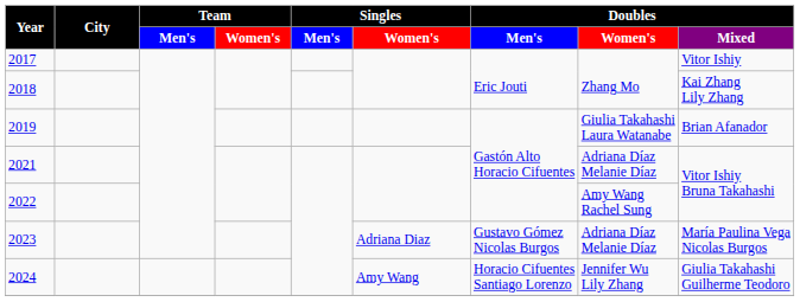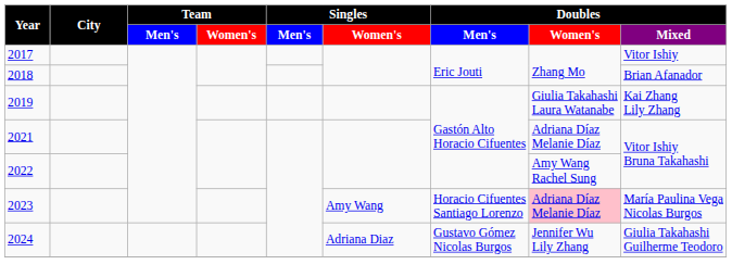2018 | column 9: Kai Zhang Lily Zhang -> Brian Afanador
2019 | column 9: Brian Afanador -> Kai Zhang Lily Zhang
2023 | column 6: Adriana Diaz -> Amy Wang
2023 | column 7: Gustavo Gómez Nicolas Burgos -> Horacio Cifuentes Santiago Lorenzo
2023 | column 8: no background -> pink background
2024 | column 6: Amy Wang -> Adriana Diaz
2024 | column 7: Horacio Cifuentes Santiago Lorenzo -> Gustavo Gómez Nicolas Burgos
